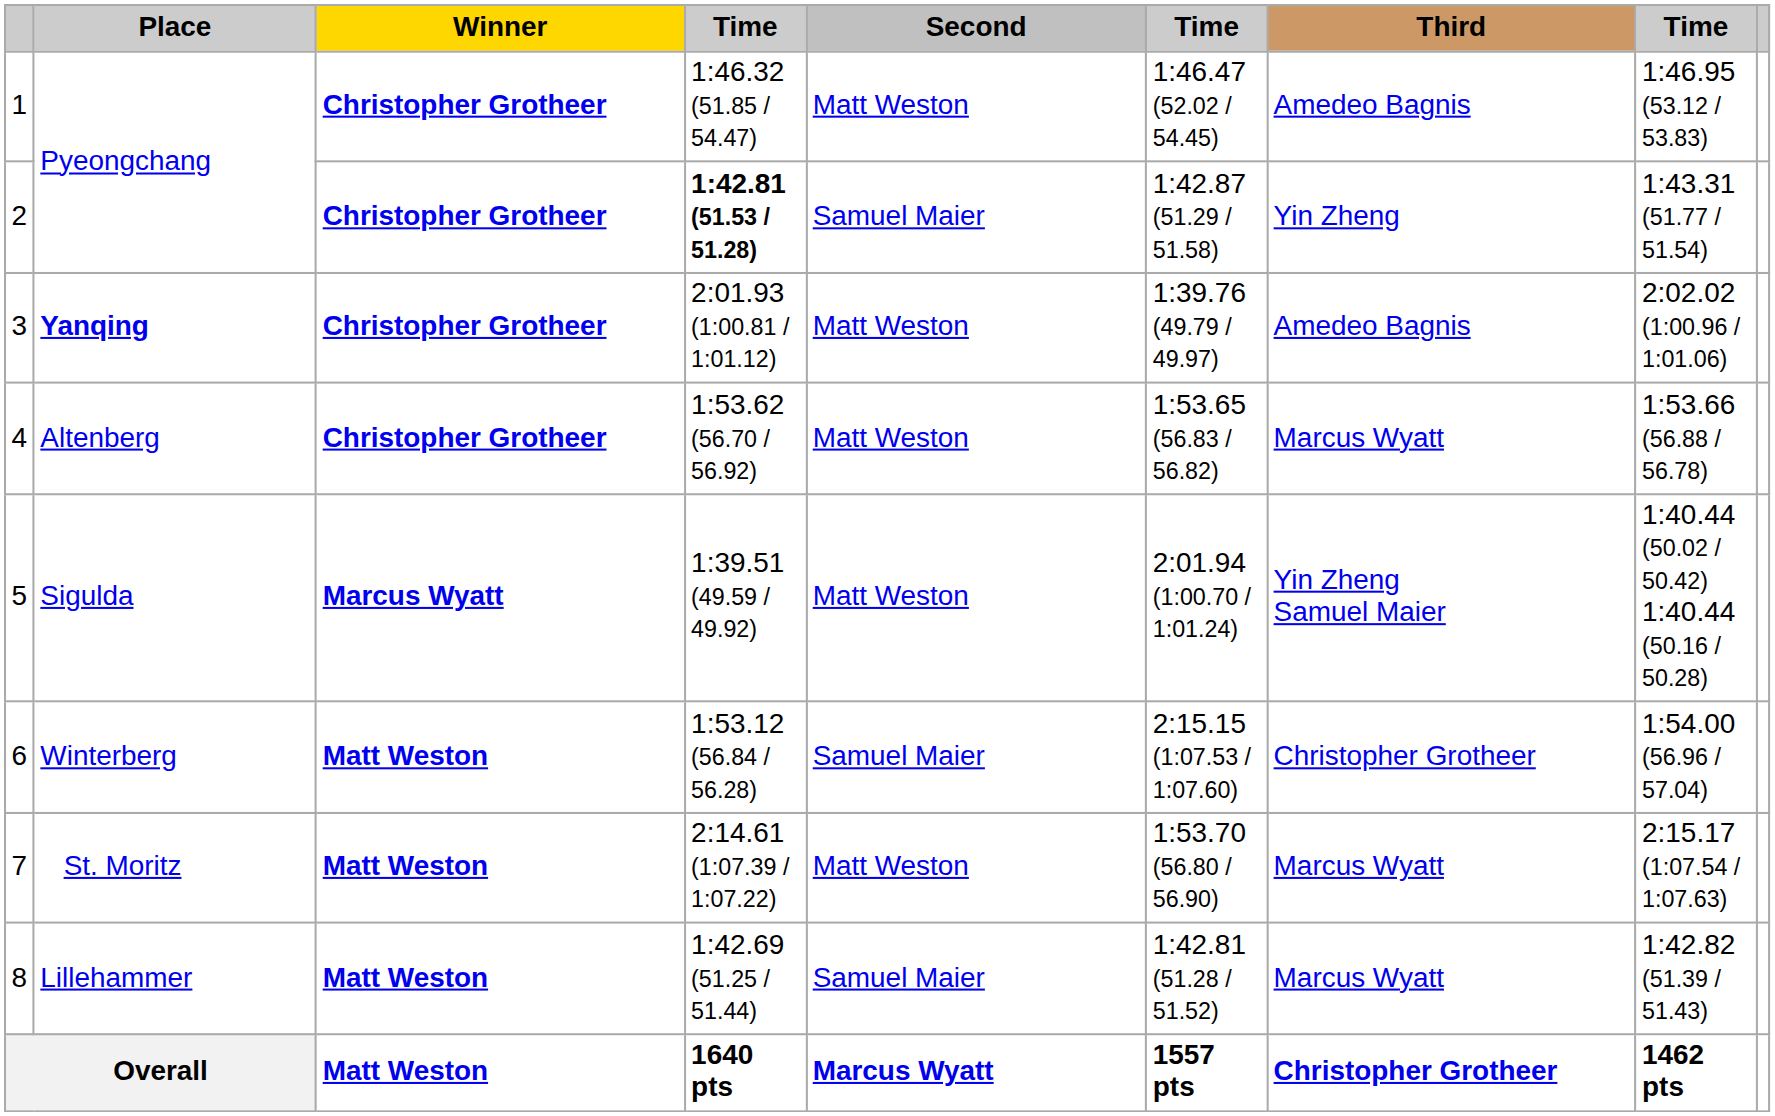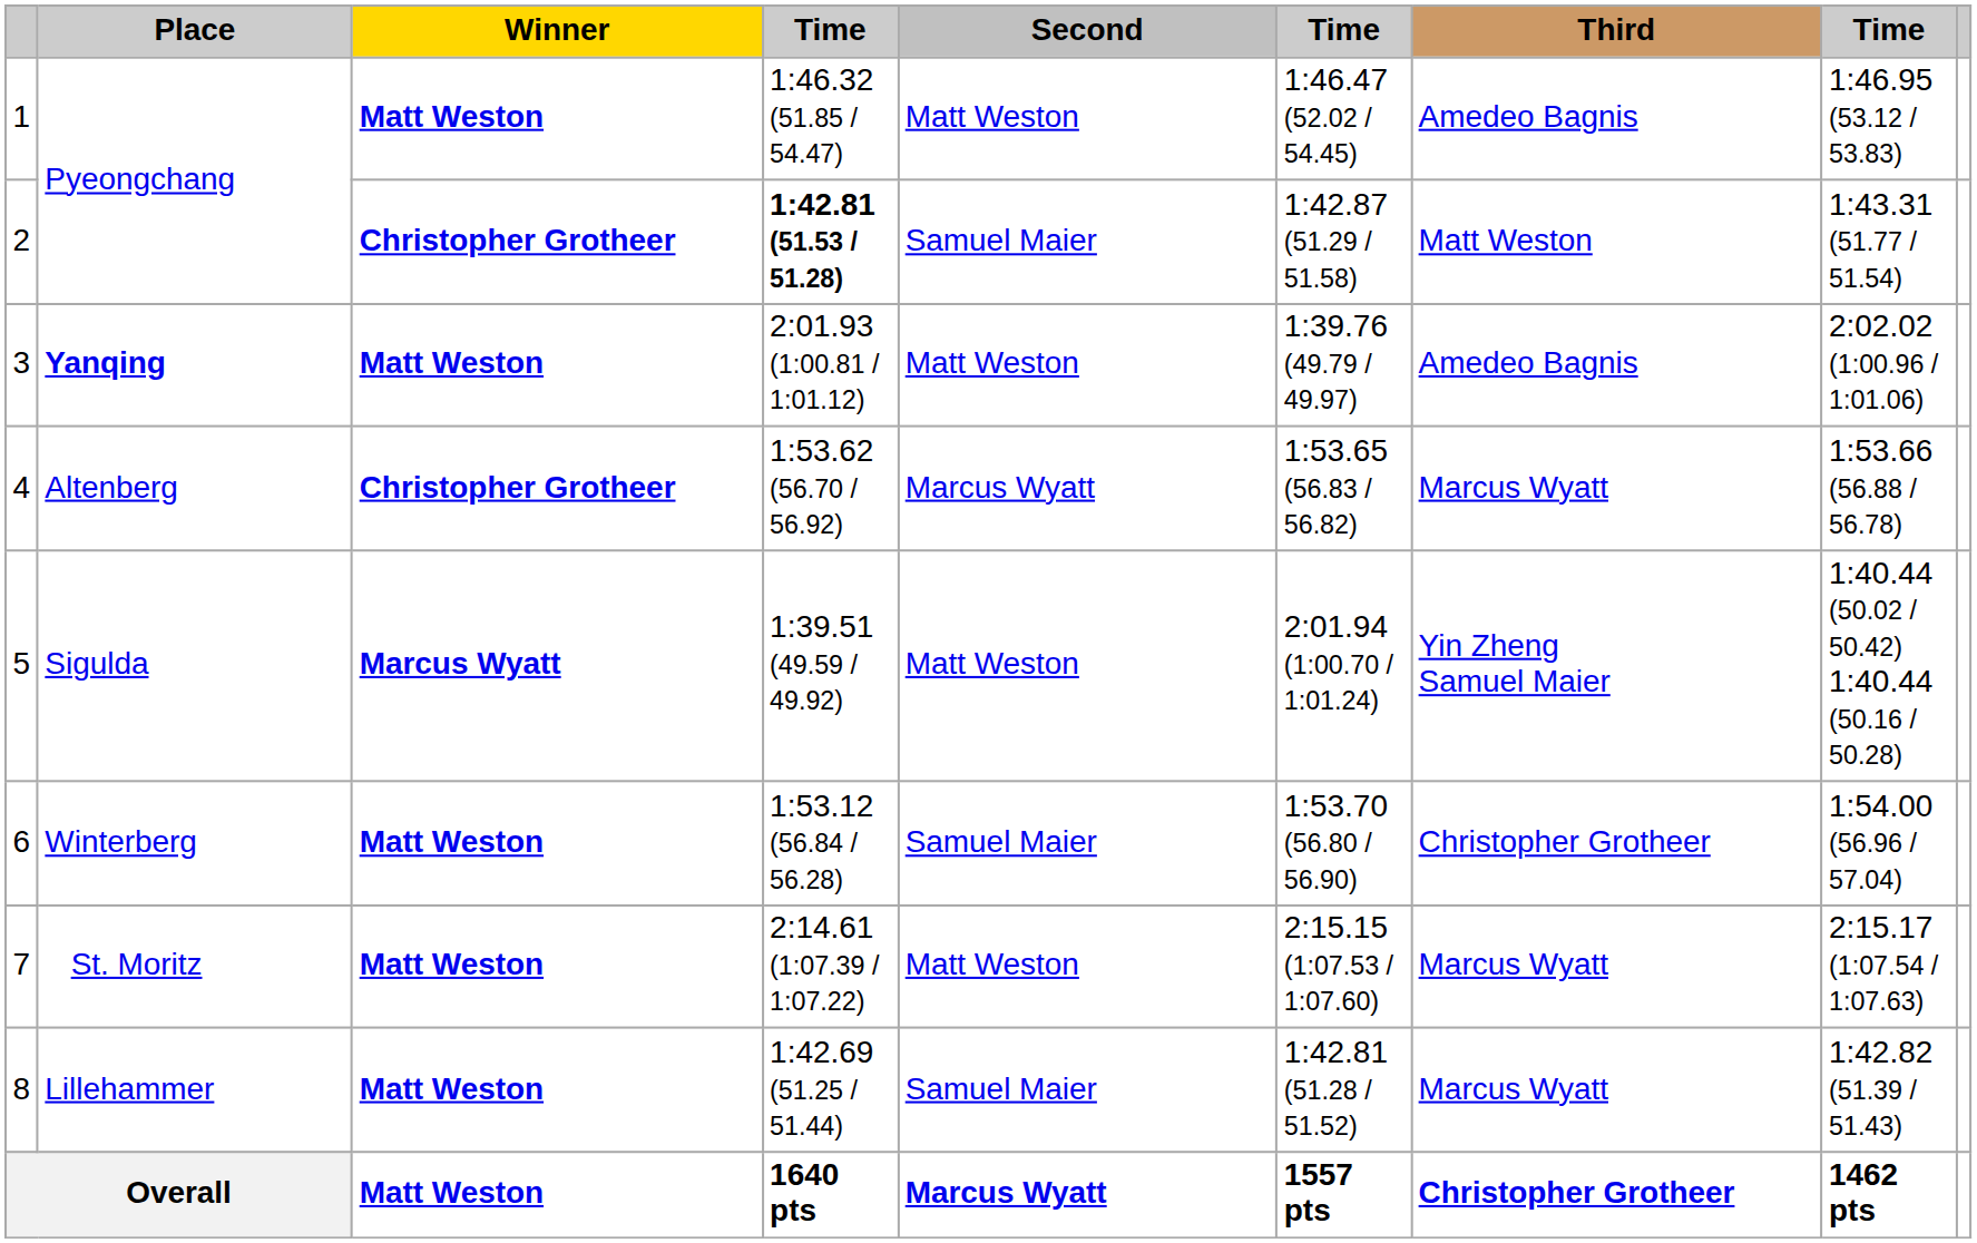1 | Winner: Christopher Grotheer -> Matt Weston
2 | Third: Yin Zheng -> Matt Weston
3 | Winner: Christopher Grotheer -> Matt Weston
4 | Second: Matt Weston -> Marcus Wyatt
6 | column 6: 2:15.15 (1:07.53 / 1:07.60) -> 1:53.70 (56.80 / 56.90)
7 | column 6: 1:53.70 (56.80 / 56.90) -> 2:15.15 (1:07.53 / 1:07.60)
